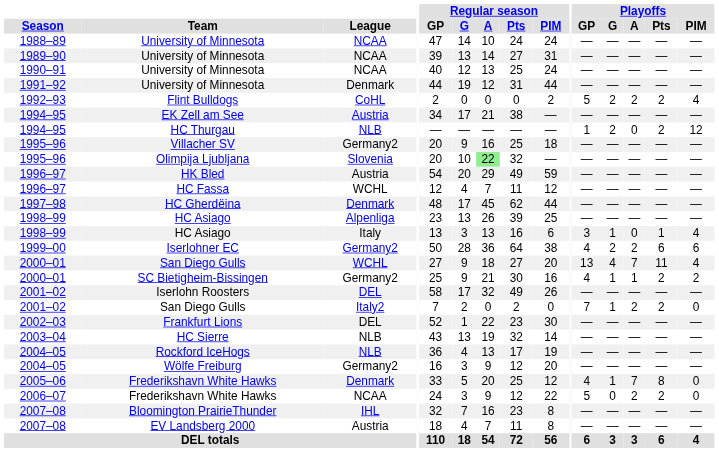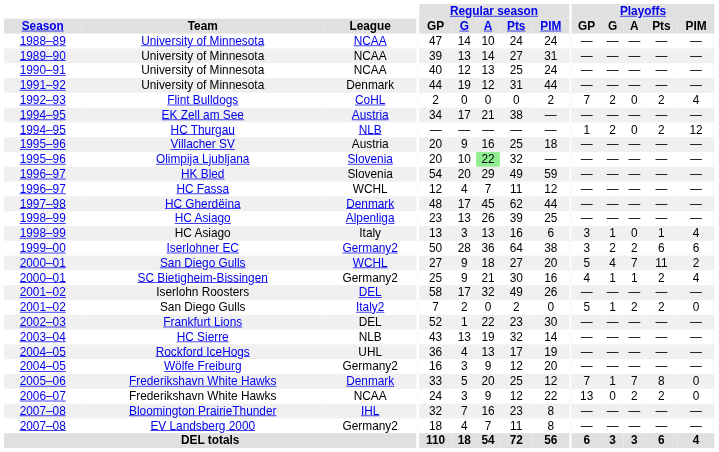Flint Bulldogs | Playoffs / GP: 5 -> 7
Flint Bulldogs | Playoffs / A: 2 -> 0
Villacher SV | League: Germany2 -> Austria
HK Bled | League: Austria -> Slovenia
Iserlohner EC | Playoffs / GP: 4 -> 3
2000–01 / San Diego Gulls | Playoffs / GP: 13 -> 5
2000–01 / San Diego Gulls | Playoffs / PIM: 4 -> 2
SC Bietigheim-Bissingen | Playoffs / PIM: 2 -> 4
2001–02 / San Diego Gulls | Playoffs / GP: 7 -> 5
Rockford IceHogs | League: NLB -> UHL
2005–06 / Frederikshavn White Hawks | Playoffs / GP: 4 -> 7
2006–07 / Frederikshavn White Hawks | Playoffs / GP: 5 -> 13
EV Landsberg 2000 | League: Austria -> Germany2
